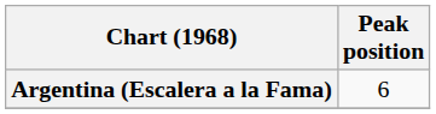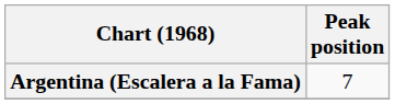Argentina (Escalera a la Fama) | Peak position: 6 -> 7
